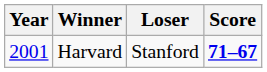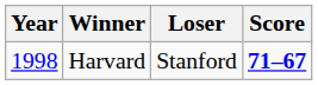Harvard | Year: 2001 -> 1998
